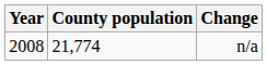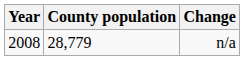n/a | County population: 21,774 -> 28,779
